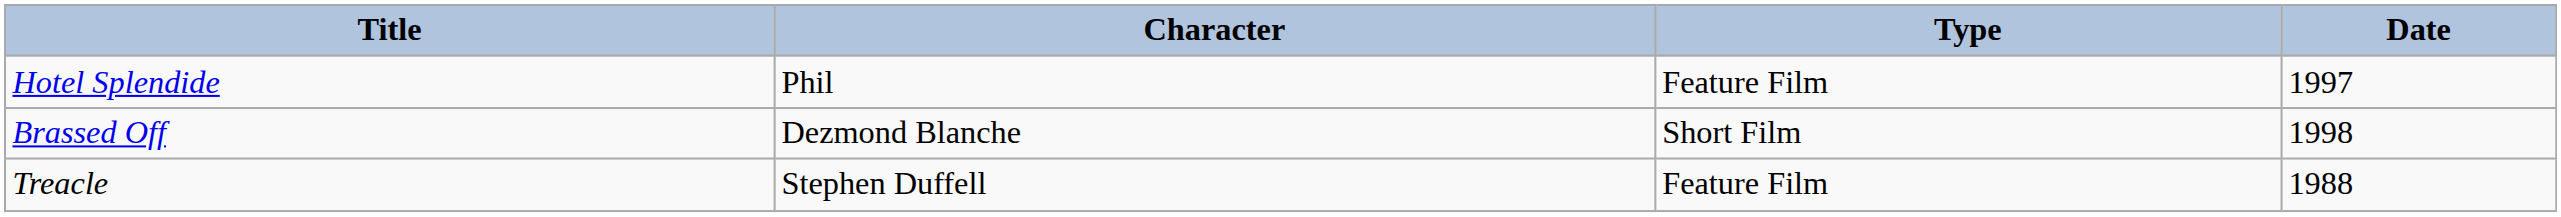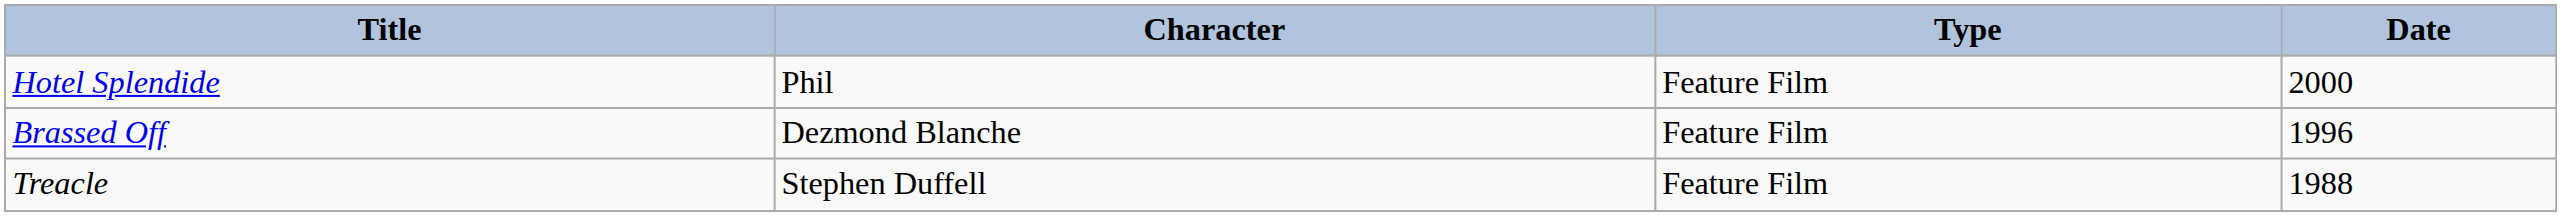Hotel Splendide | Date: 1997 -> 2000
Brassed Off | Type: Short Film -> Feature Film
Brassed Off | Date: 1998 -> 1996
